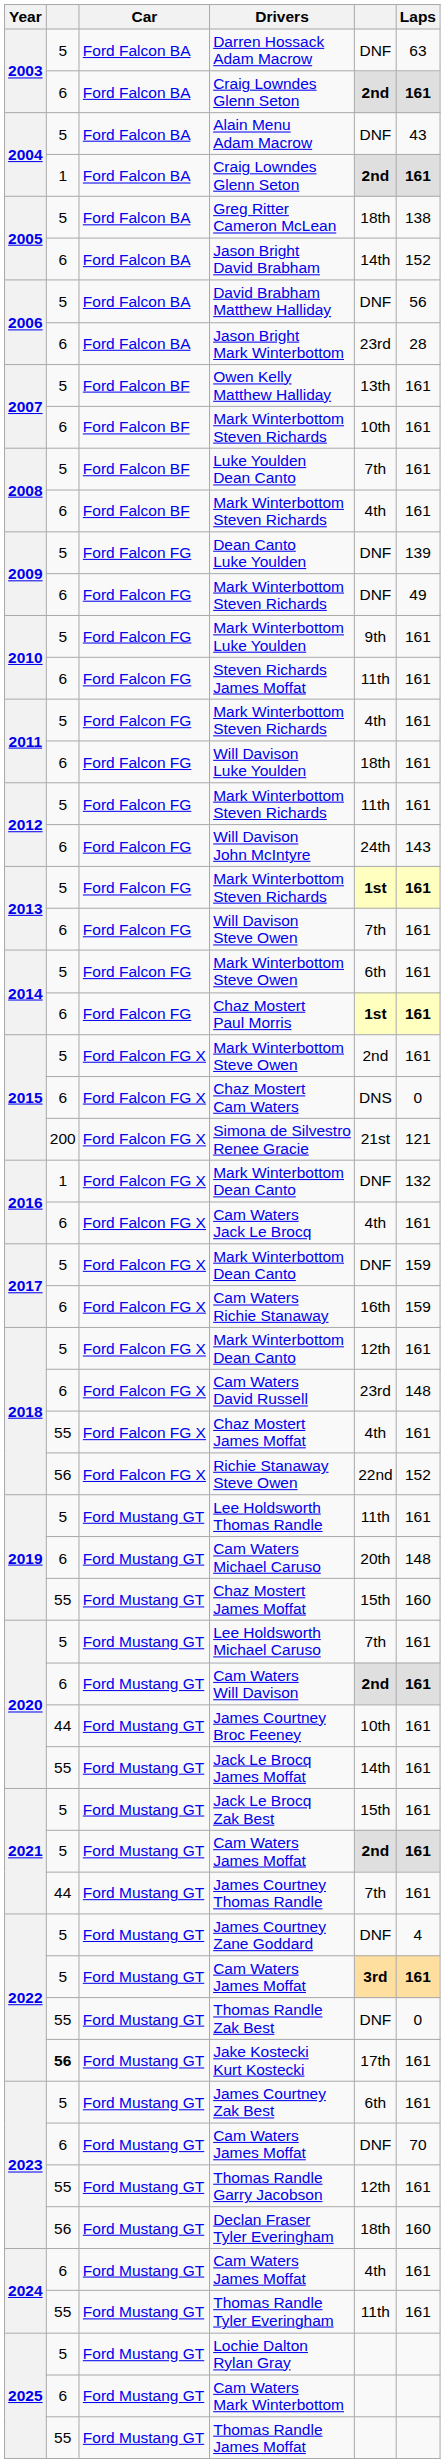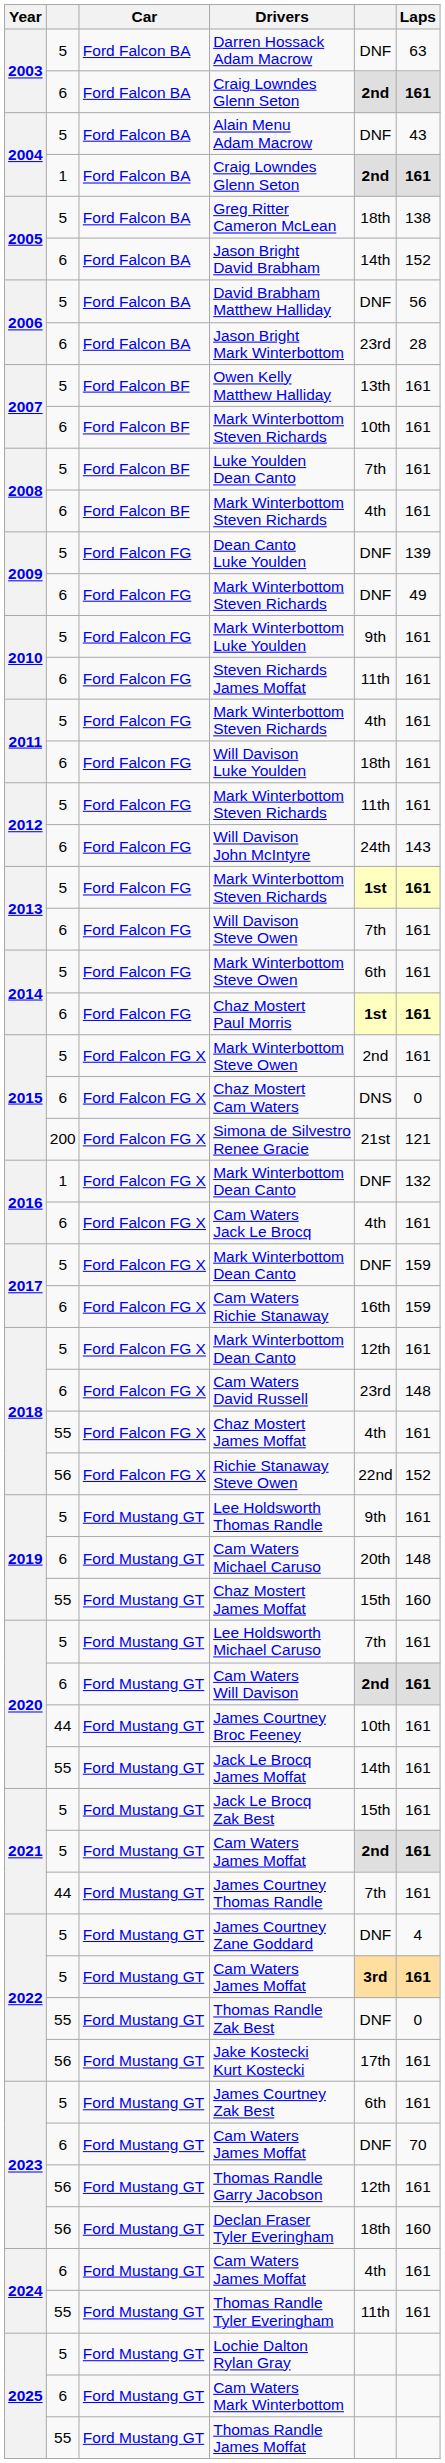Lee Holdsworth Thomas Randle | column 5: 11th -> 9th
Jake Kostecki Kurt Kostecki | column 2: bold -> normal
Thomas Randle Garry Jacobson | column 2: 55 -> 56
